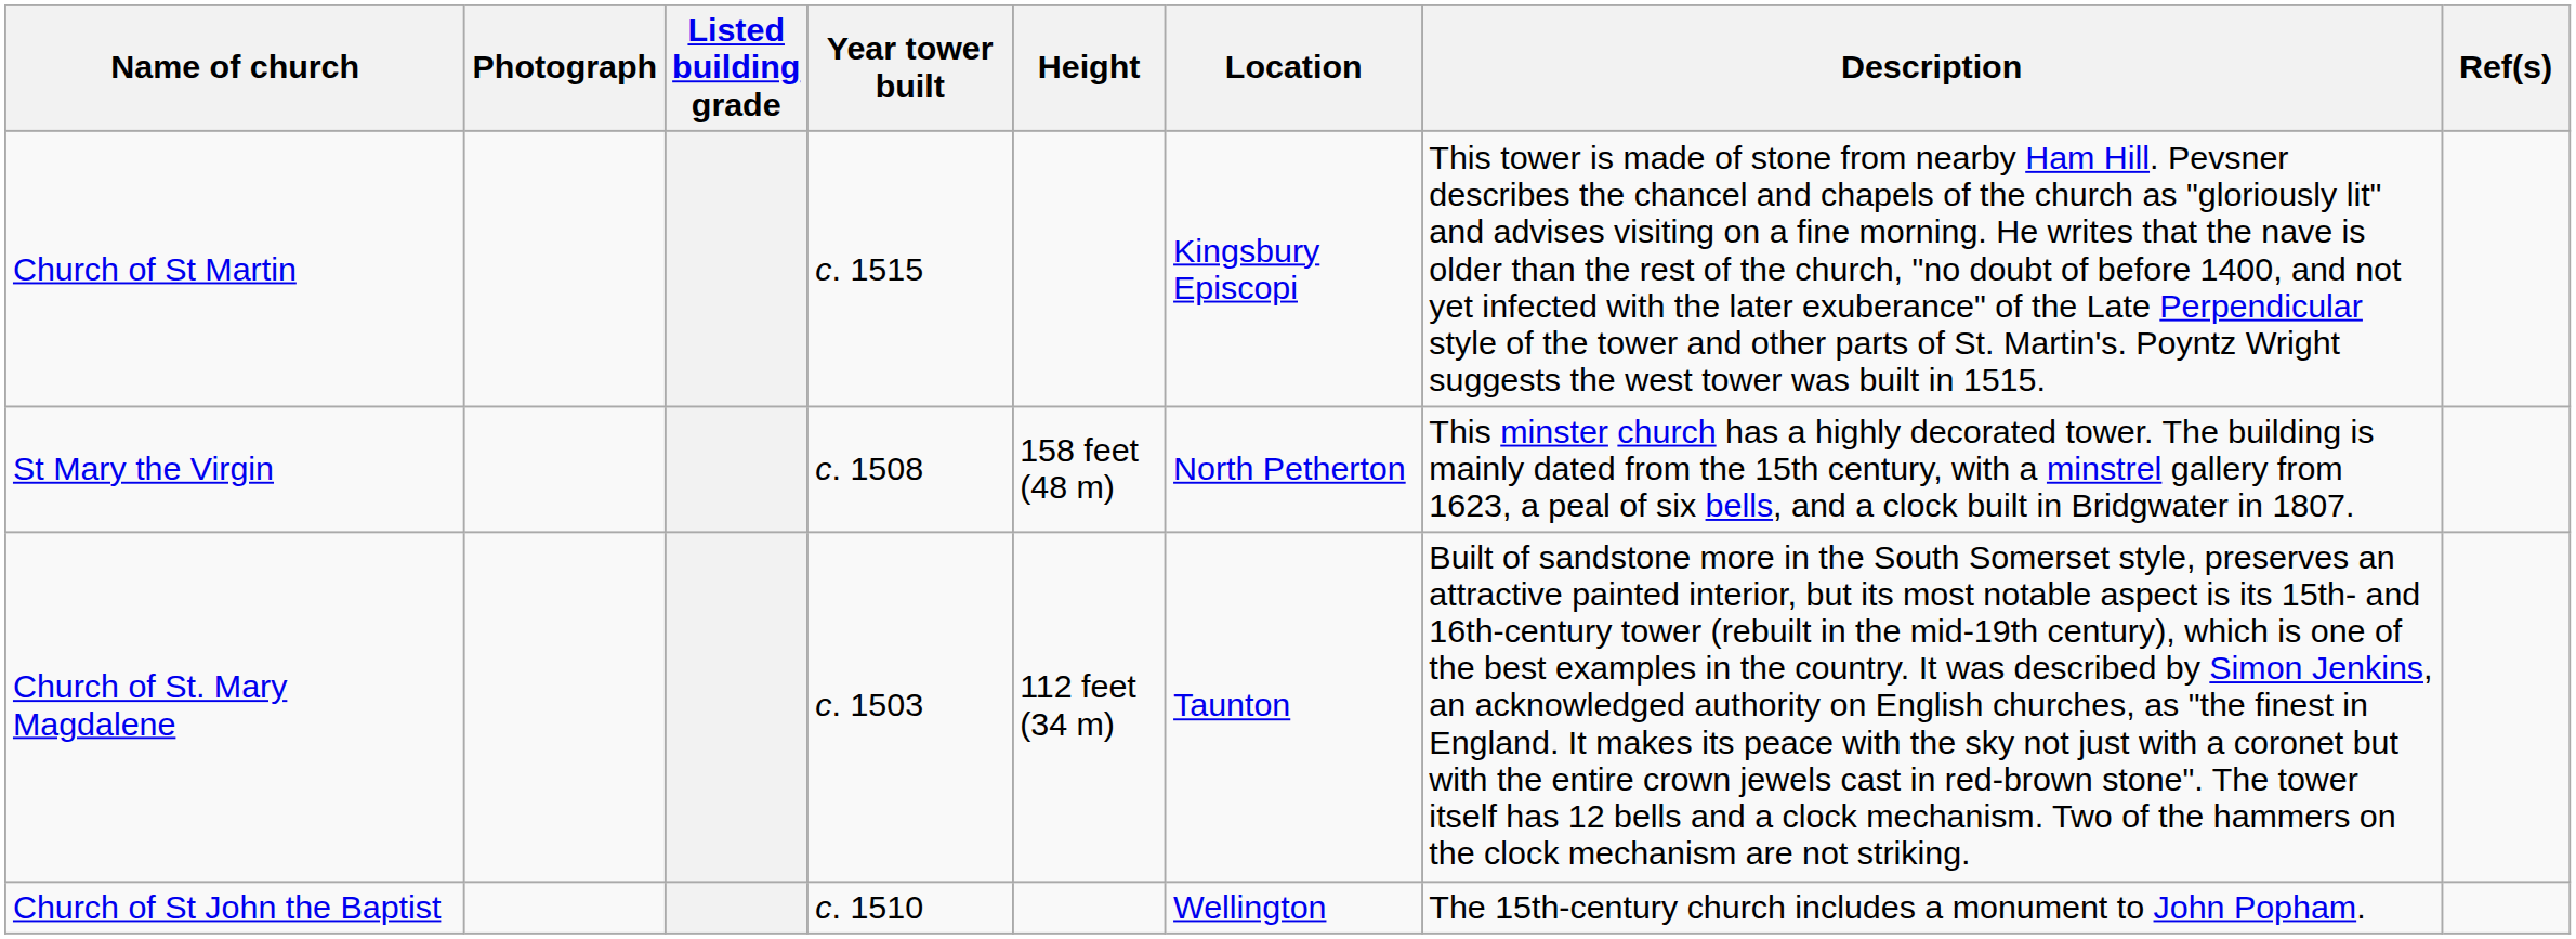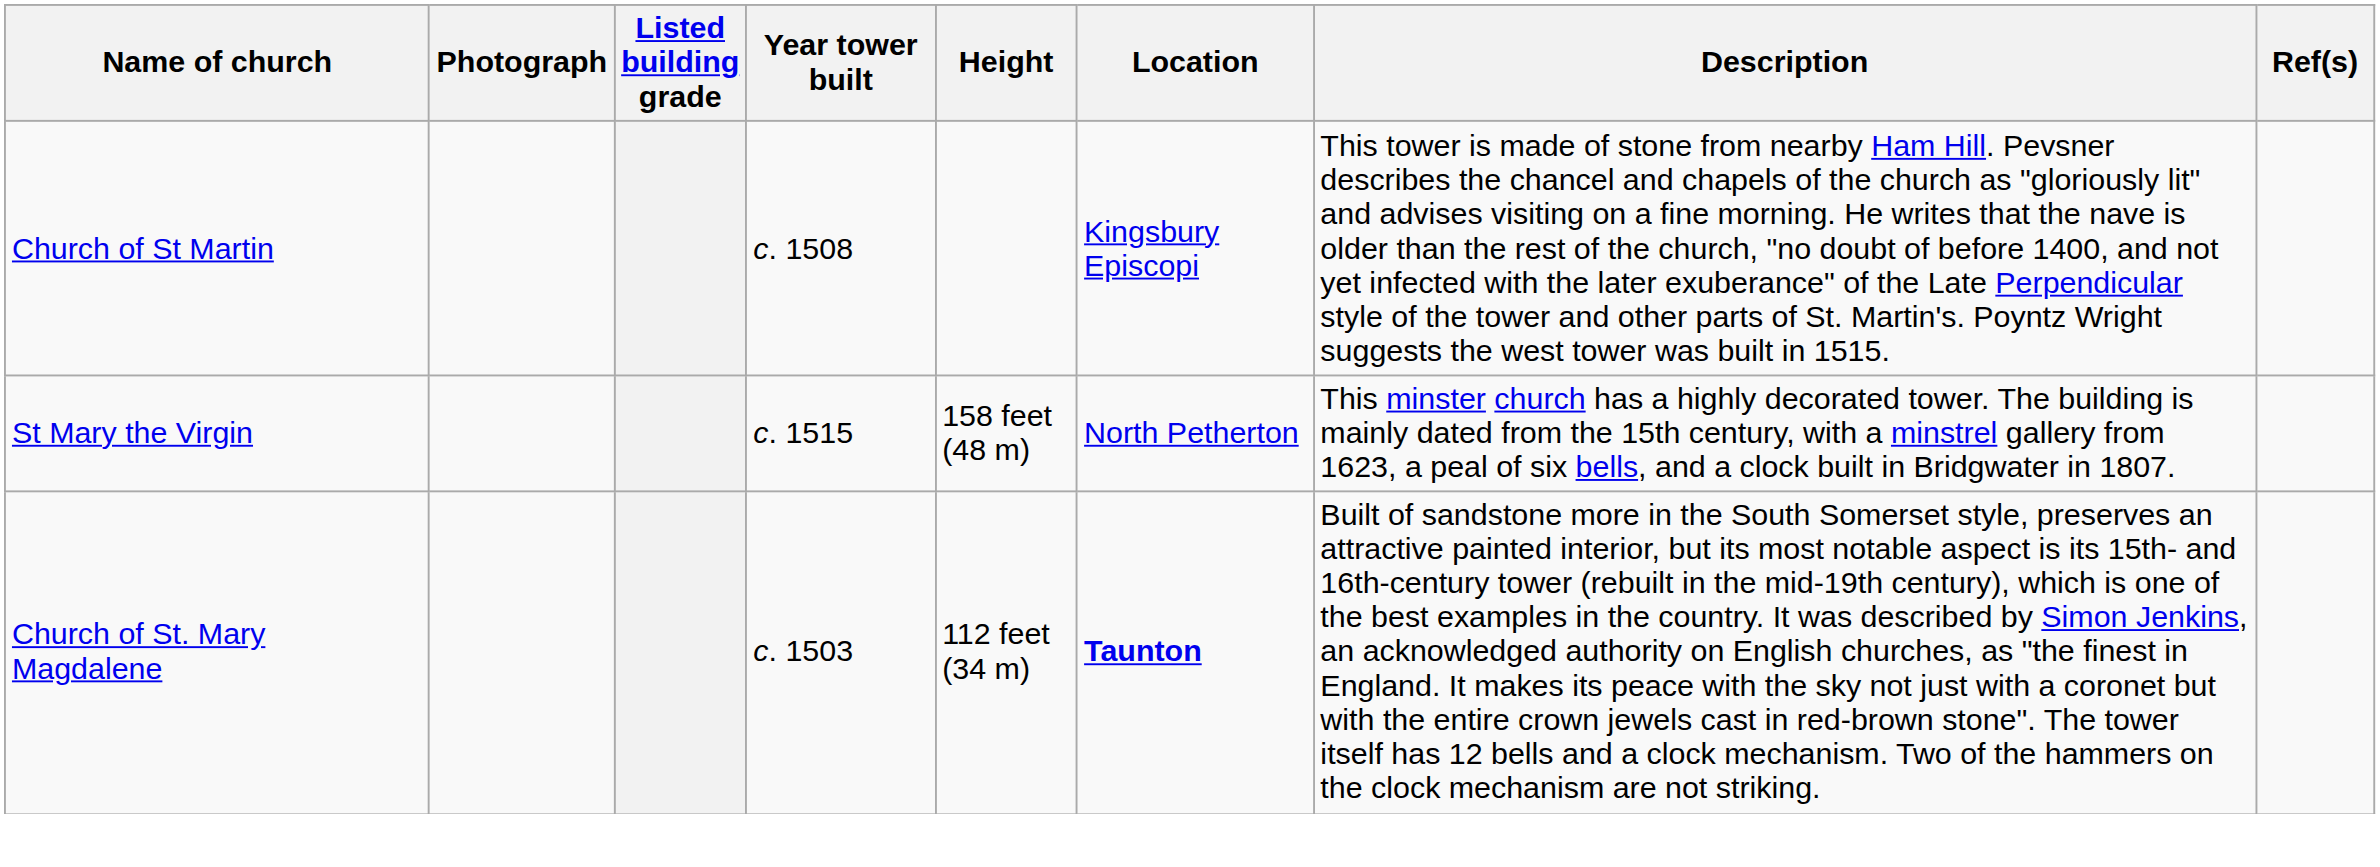Church of St Martin | Year tower built: c. 1515 -> c. 1508
St Mary the Virgin | Year tower built: c. 1508 -> c. 1515
Church of St. Mary Magdalene | Location: normal -> bold
- row: Church of St John the Baptist | c. 1510 | Wellington | The 15th-century church includes a monument to John Popham.
